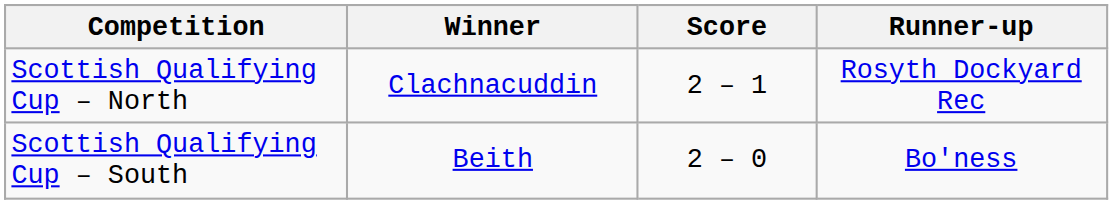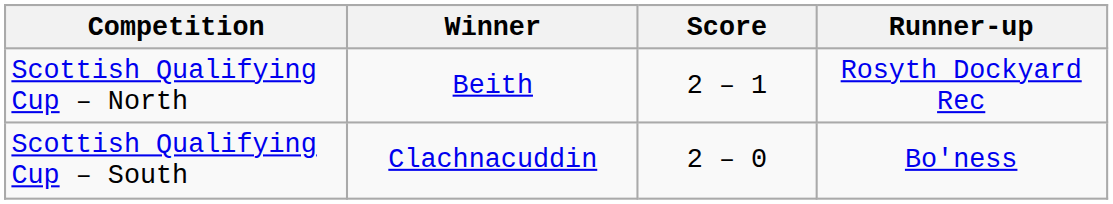Scottish Qualifying Cup – North | Winner: Clachnacuddin -> Beith
Scottish Qualifying Cup – South | Winner: Beith -> Clachnacuddin
